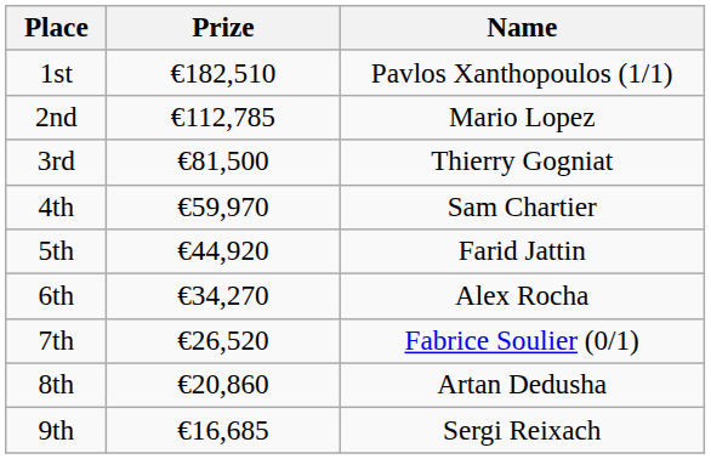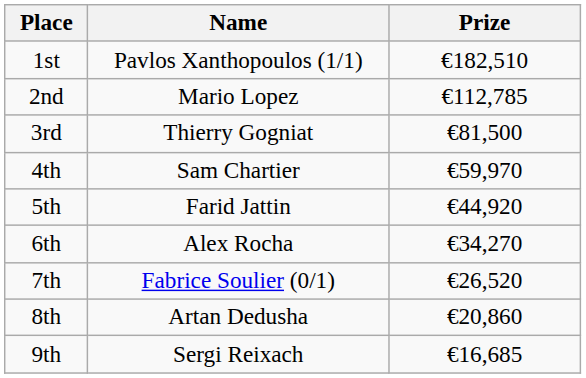columns swapped: Name <-> Prize
